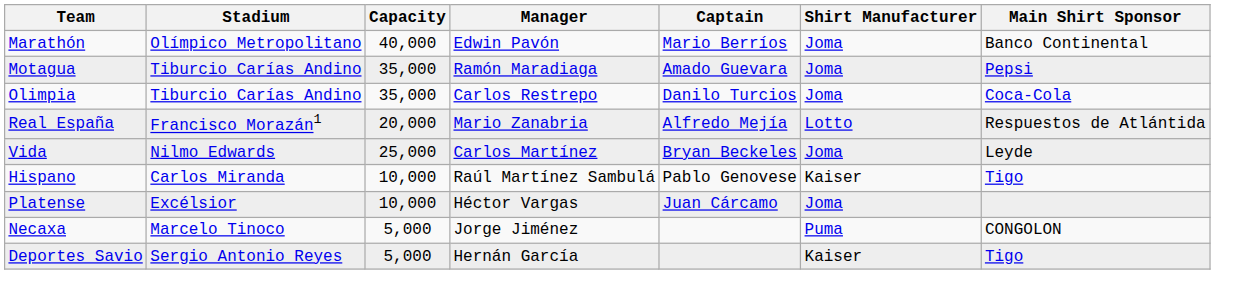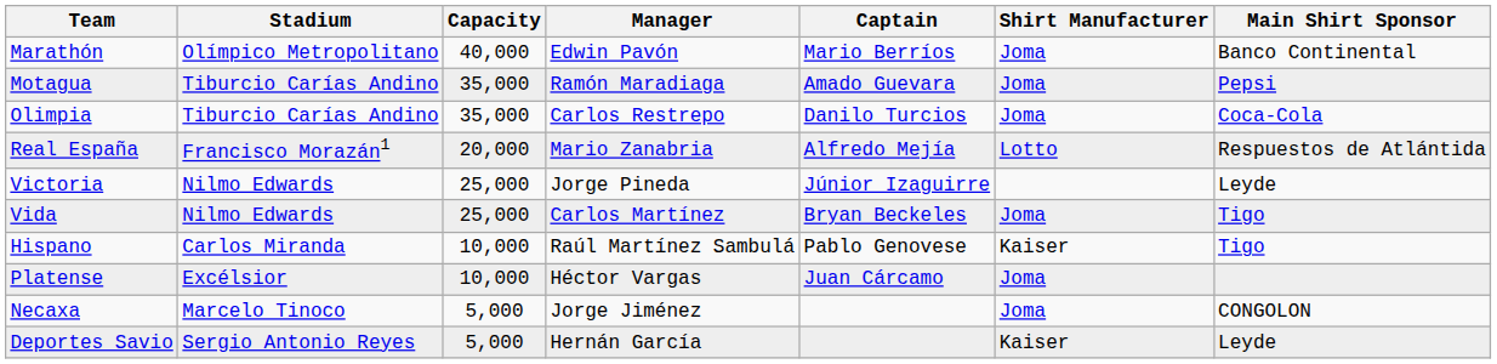+ row: Victoria | Nilmo Edwards | 25,000 | Jorge Pineda | Júnior Izaguirre | Leyde
Vida | Main Shirt Sponsor: Leyde -> Tigo
Necaxa | Shirt Manufacturer: Puma -> Joma
Deportes Savio | Main Shirt Sponsor: Tigo -> Leyde
